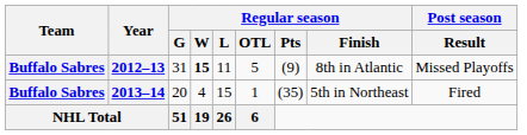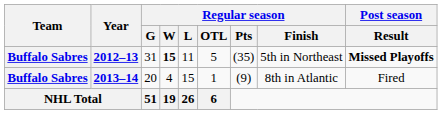2012–13 | Regular season / Pts: (9) -> (35)
2012–13 | Regular season / Finish: 8th in Atlantic -> 5th in Northeast
2012–13 | Post season / Result: normal -> bold
2013–14 | Regular season / Pts: (35) -> (9)
2013–14 | Regular season / Finish: 5th in Northeast -> 8th in Atlantic
